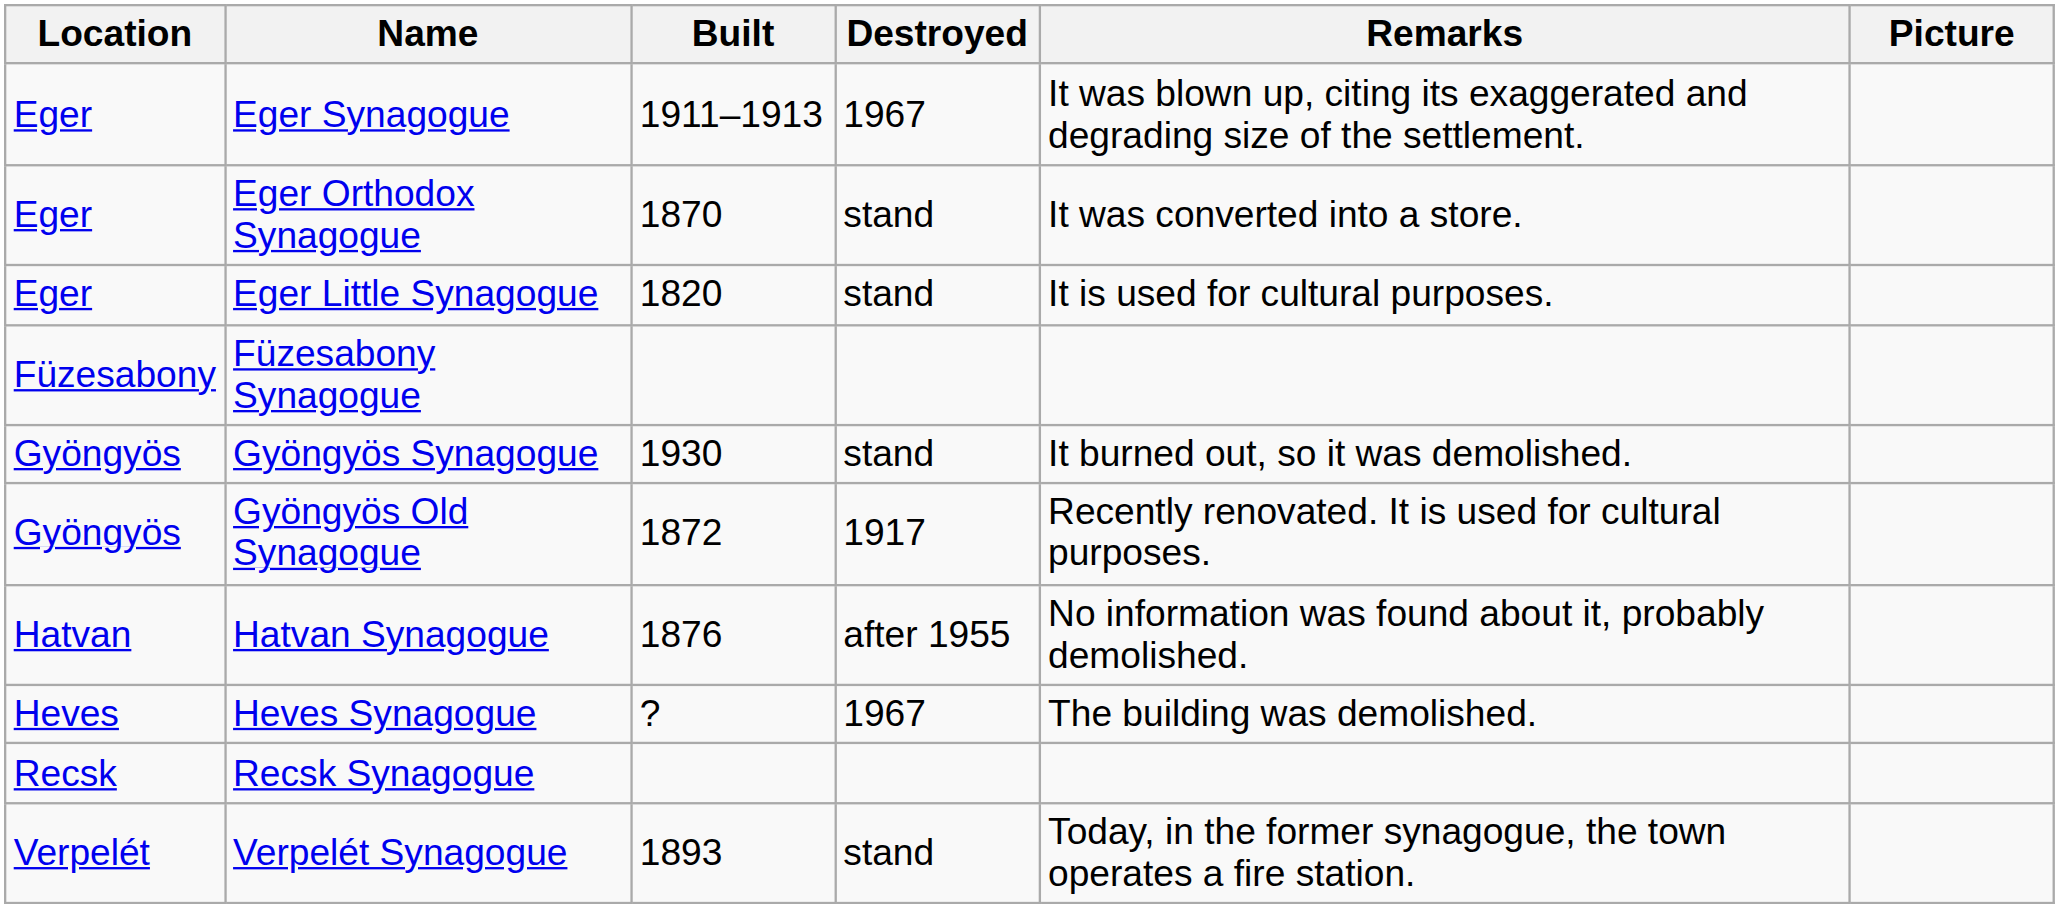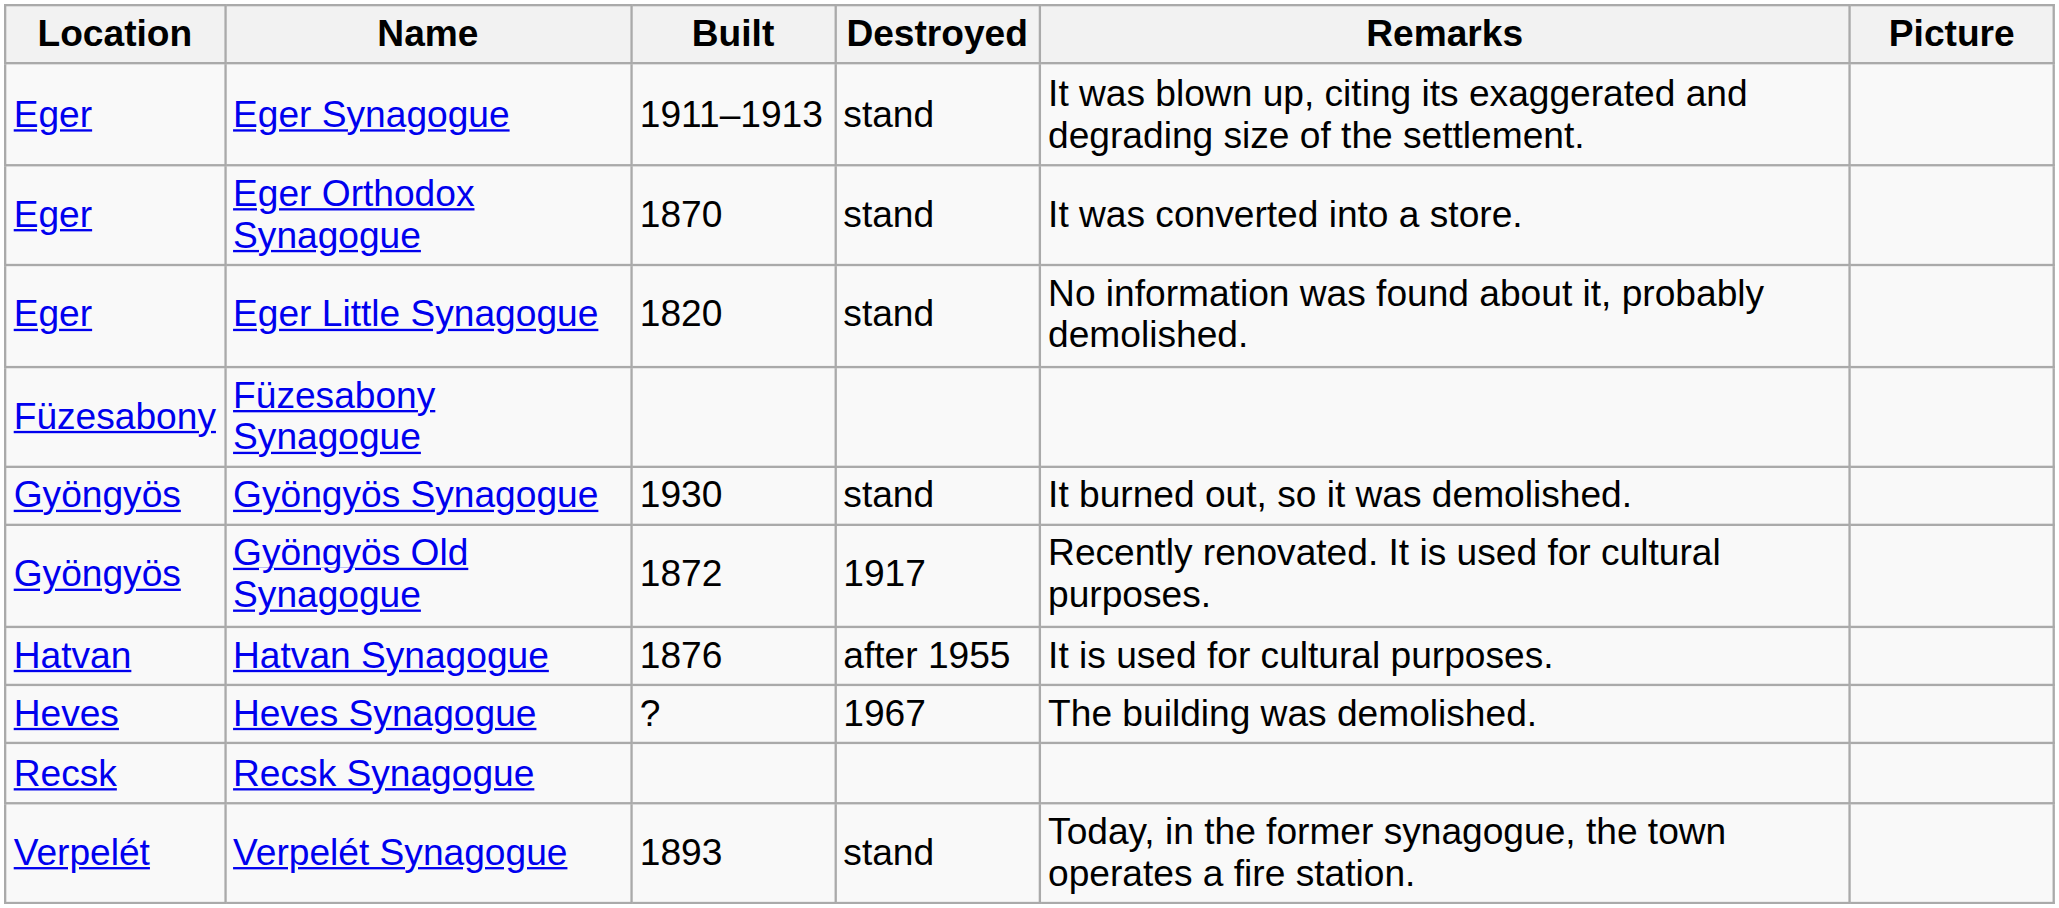Eger Synagogue | Destroyed: 1967 -> stand
Eger Little Synagogue | Remarks: It is used for cultural purposes. -> No information was found about it, probably demolished.
Hatvan Synagogue | Remarks: No information was found about it, probably demolished. -> It is used for cultural purposes.
